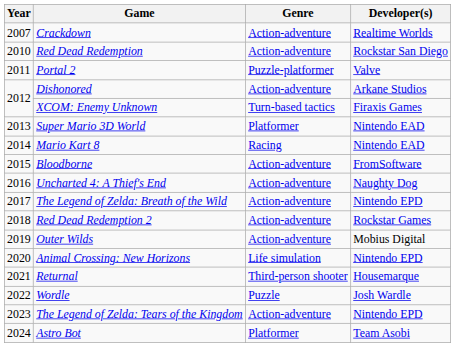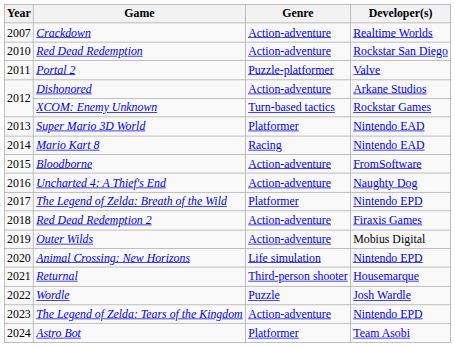XCOM: Enemy Unknown | Developer(s): Firaxis Games -> Rockstar Games
The Legend of Zelda: Breath of the Wild | Genre: Action-adventure -> Platformer
Red Dead Redemption 2 | Developer(s): Rockstar Games -> Firaxis Games
